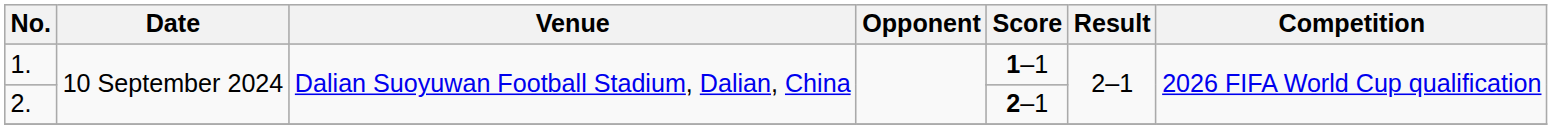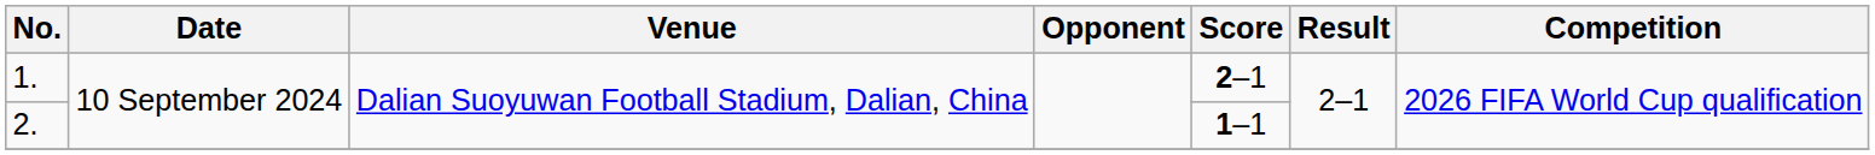1. | Score: 1–1 -> 2–1
2. | Score: 2–1 -> 1–1
